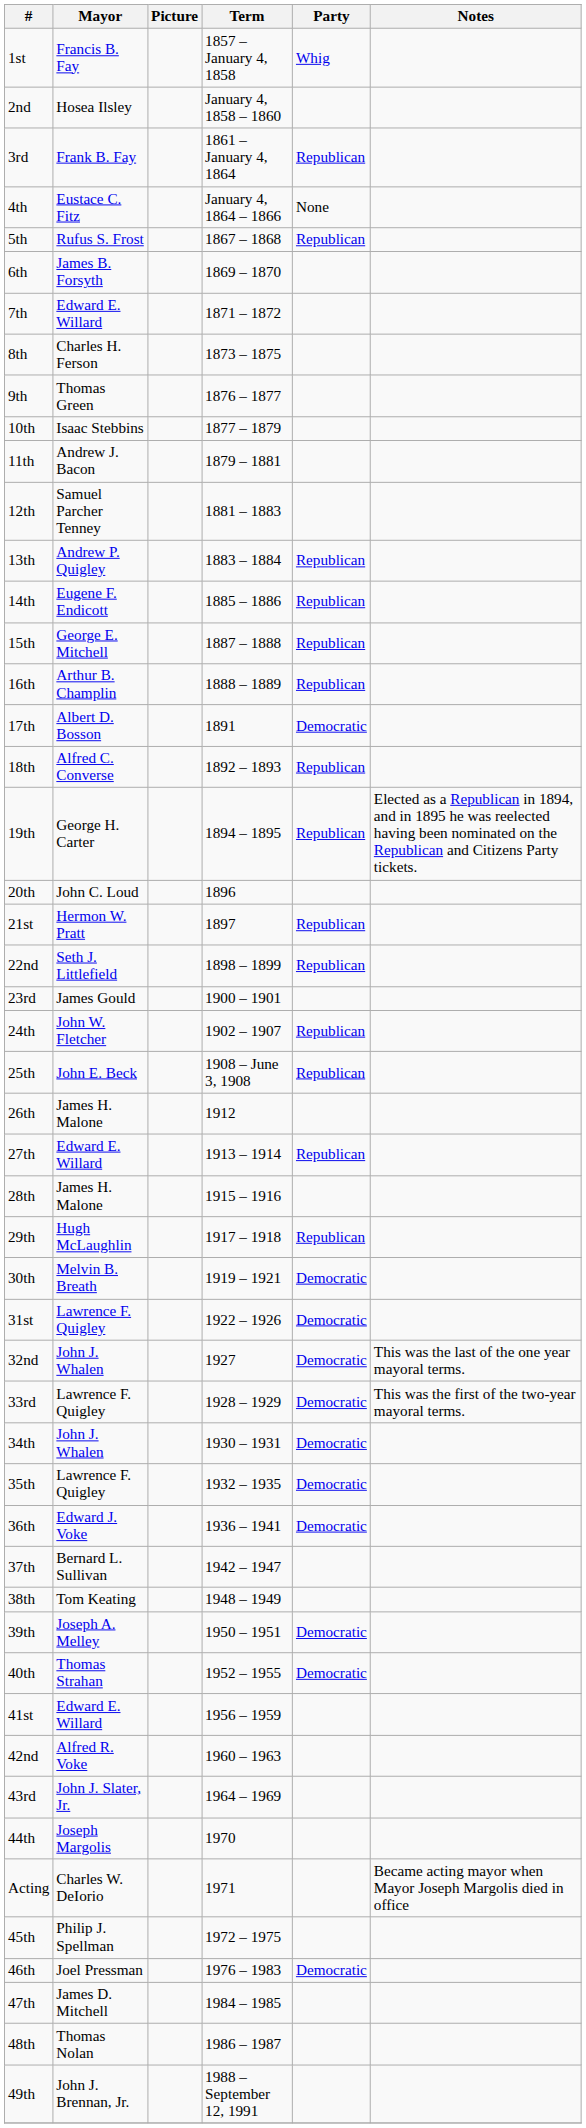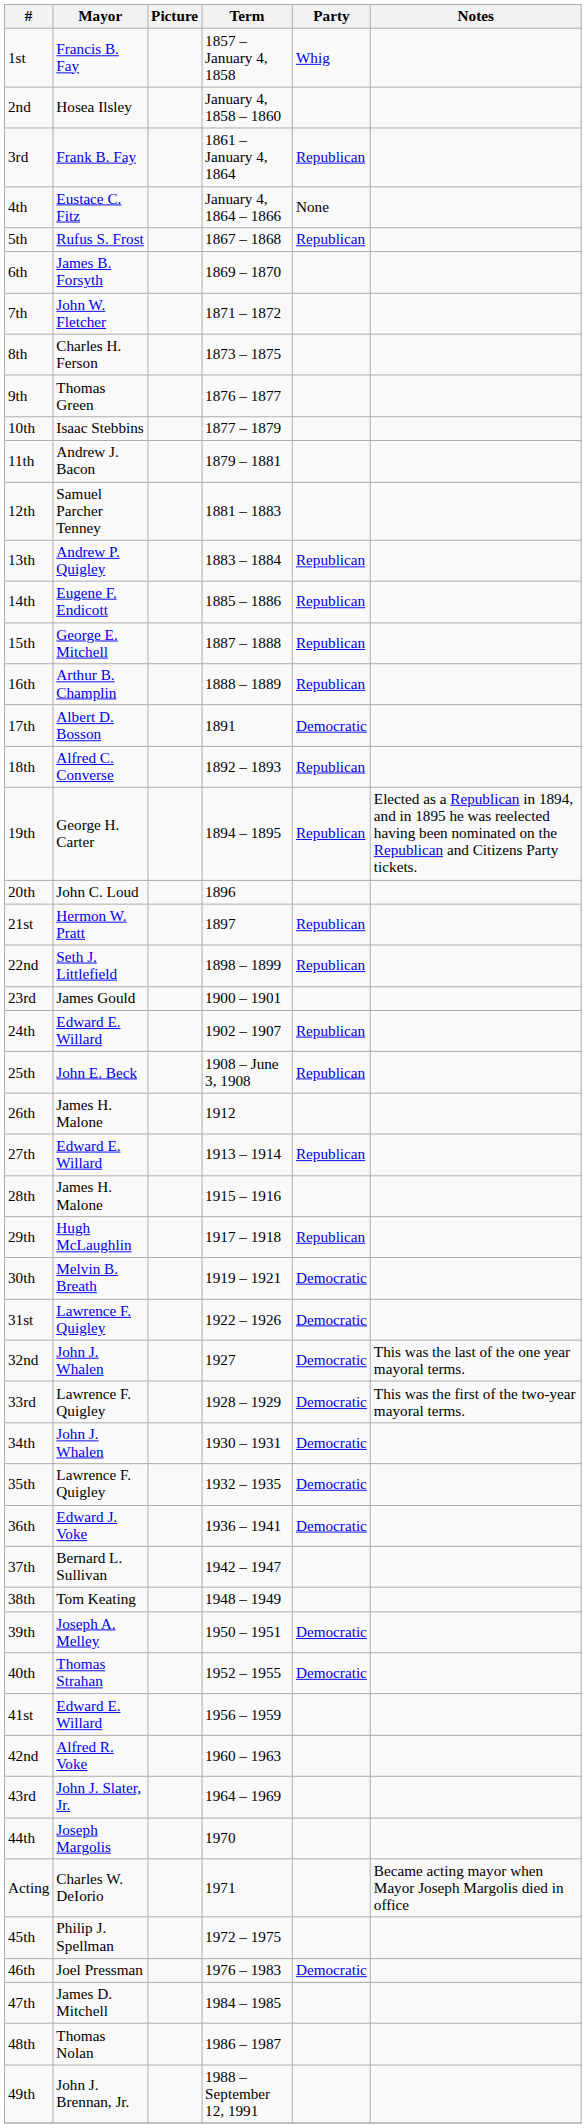7th | Mayor: Edward E. Willard -> John W. Fletcher
24th | Mayor: John W. Fletcher -> Edward E. Willard
